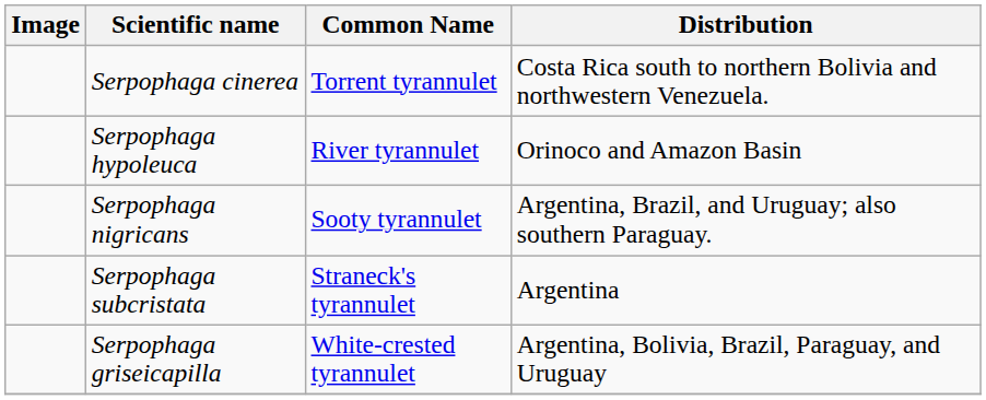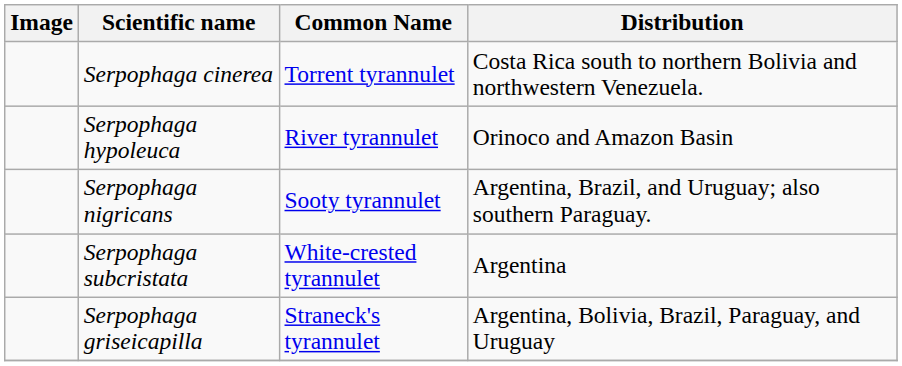Serpophaga subcristata | Common Name: Straneck's tyrannulet -> White-crested tyrannulet
Serpophaga griseicapilla | Common Name: White-crested tyrannulet -> Straneck's tyrannulet
